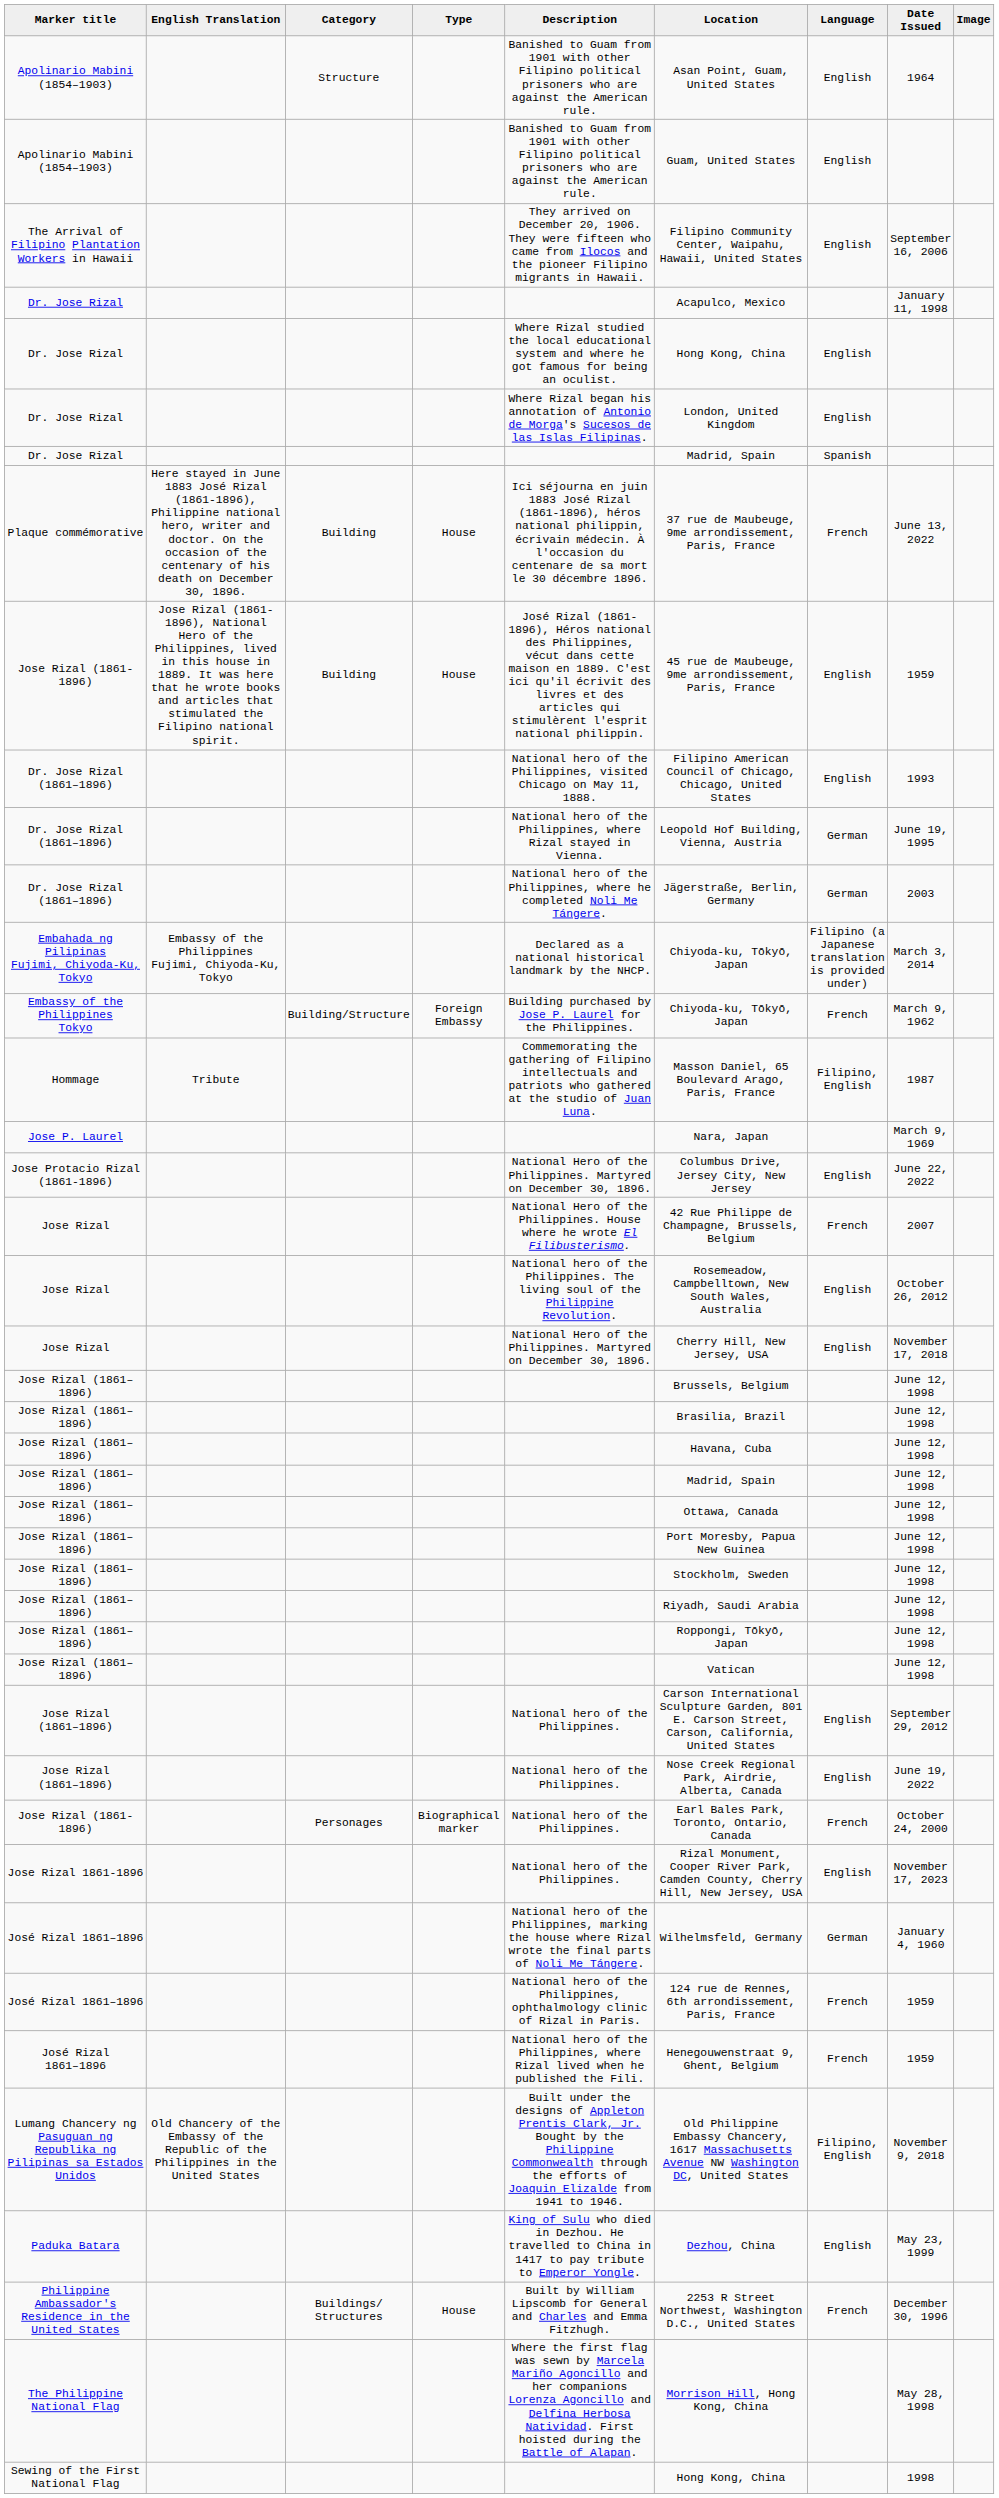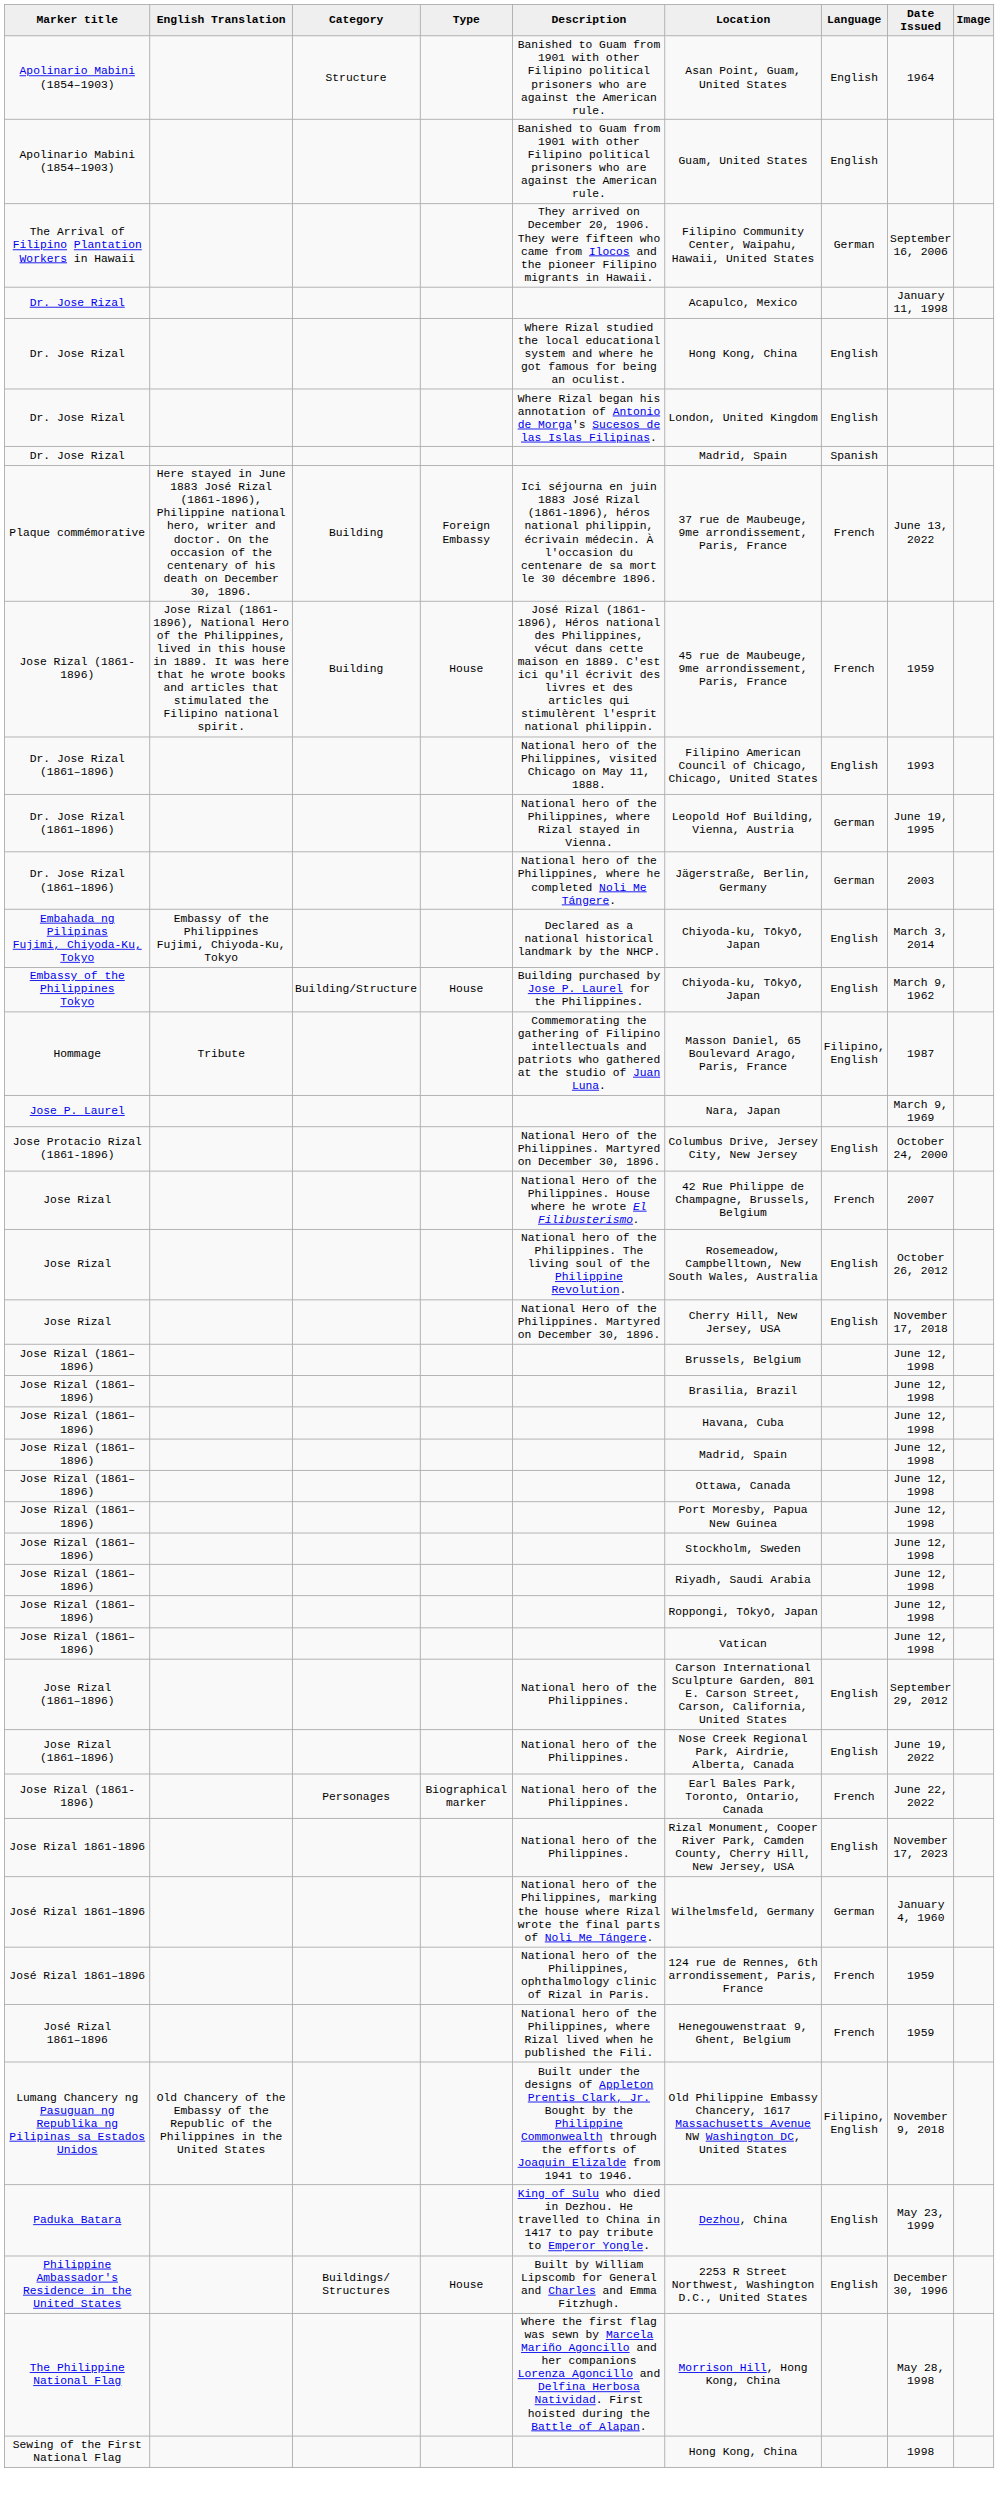The Arrival of Filipino Plantation Workers in Hawaii | Language: English -> German
Plaque commémorative | Type: House -> Foreign Embassy
Jose Rizal (1861-1896) / Building | Language: English -> French
Embahada ng Pilipinas Fujimi, Chiyoda-Ku, Tokyo | Language: Filipino (a Japanese translation is provided under) -> English
Embassy of the Philippines Tokyo | Type: Foreign Embassy -> House
Embassy of the Philippines Tokyo | Language: French -> English
Jose Protacio Rizal (1861-1896) | Date Issued: June 22, 2022 -> October 24, 2000
Jose Rizal (1861-1896) / Personages | Date Issued: October 24, 2000 -> June 22, 2022
Philippine Ambassador's Residence in the United States | Language: French -> English
